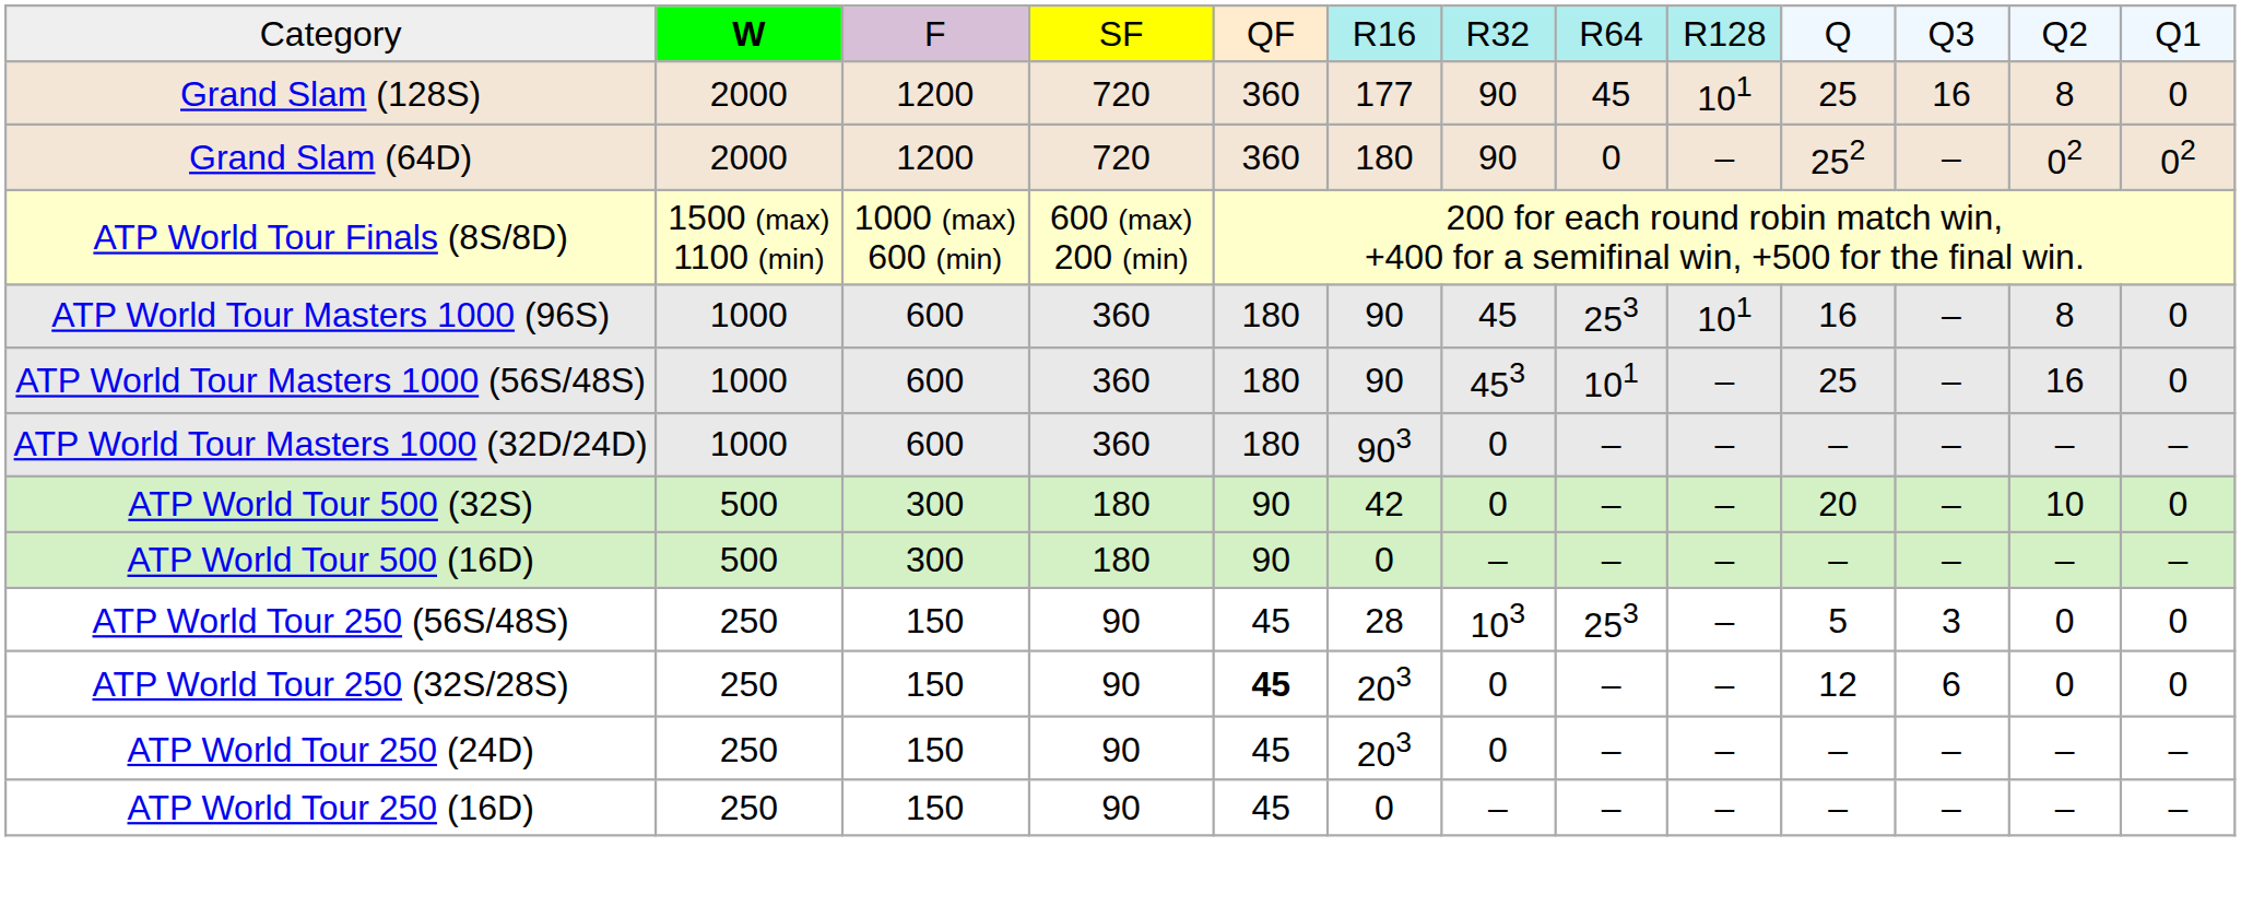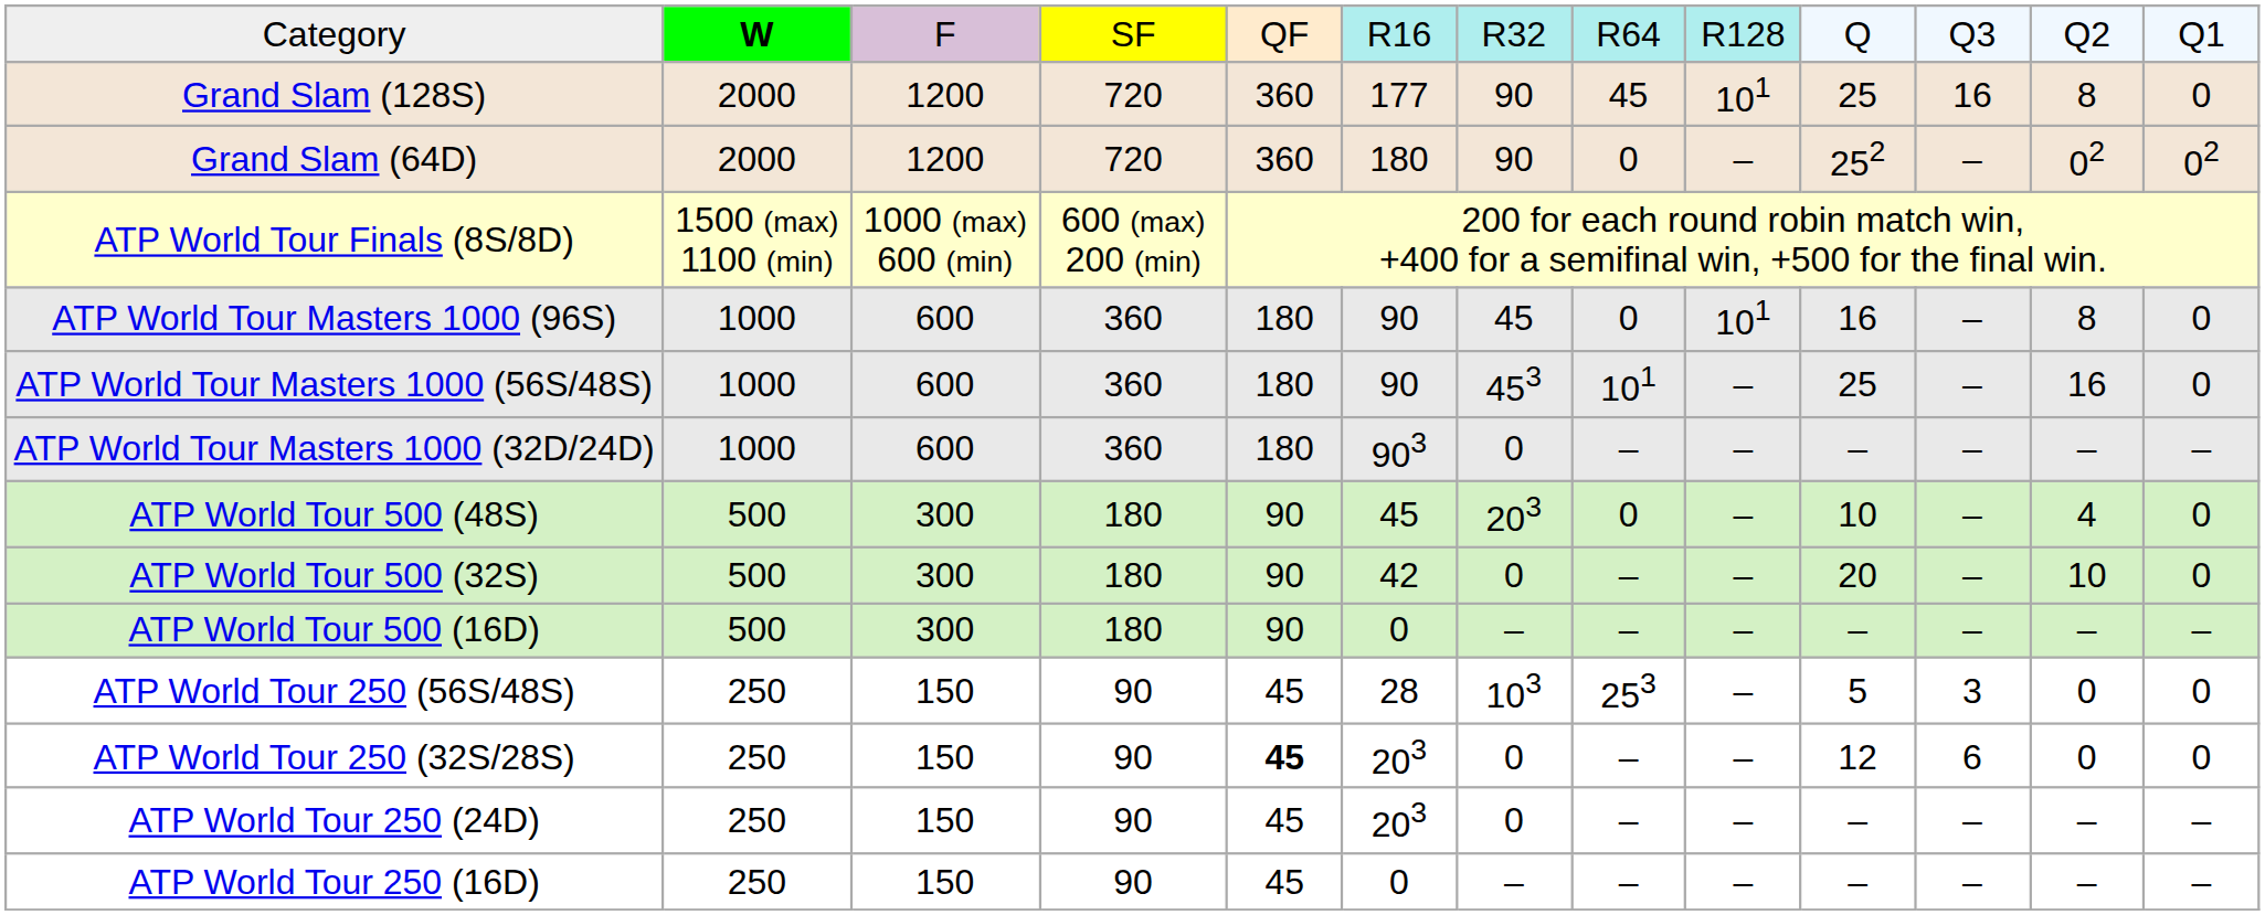ATP World Tour Masters 1000 (96S) | column 8: 253 -> 0
+ row: ATP World Tour 500 (48S) | 500 | 300 | 180 | 90 | 45 | 203 | 0 | – | 10 | – | 4 | 0
